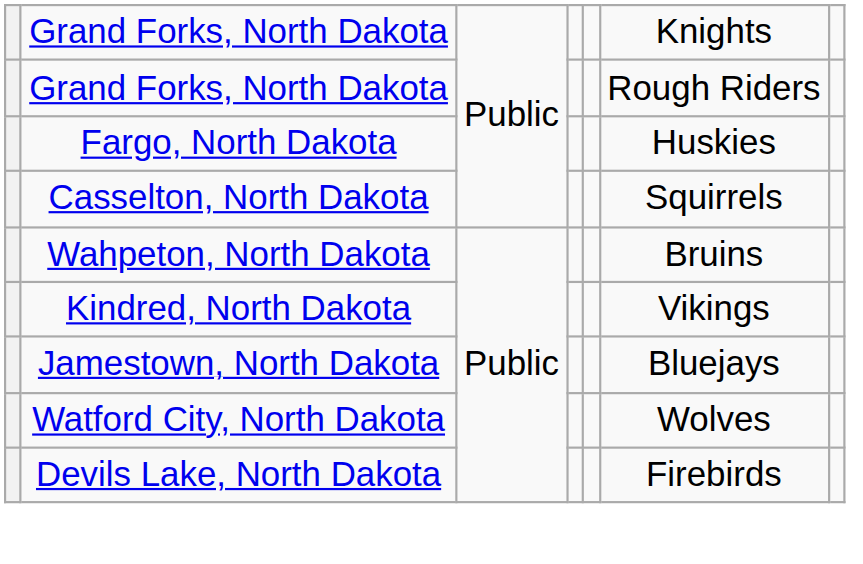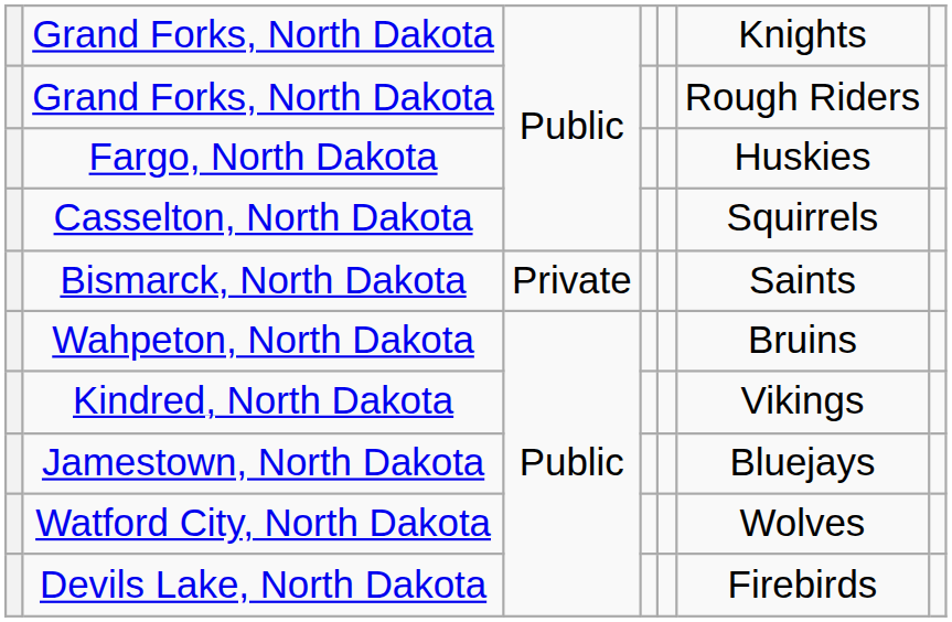+ row: Bismarck, North Dakota | Private | Saints
